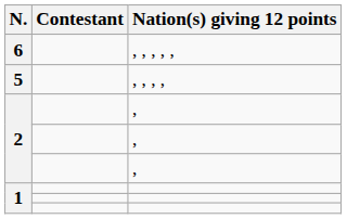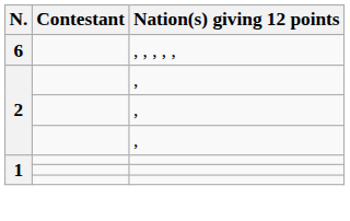- row: 5 | , , , ,
